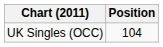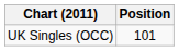UK Singles (OCC) | Position: 104 -> 101
